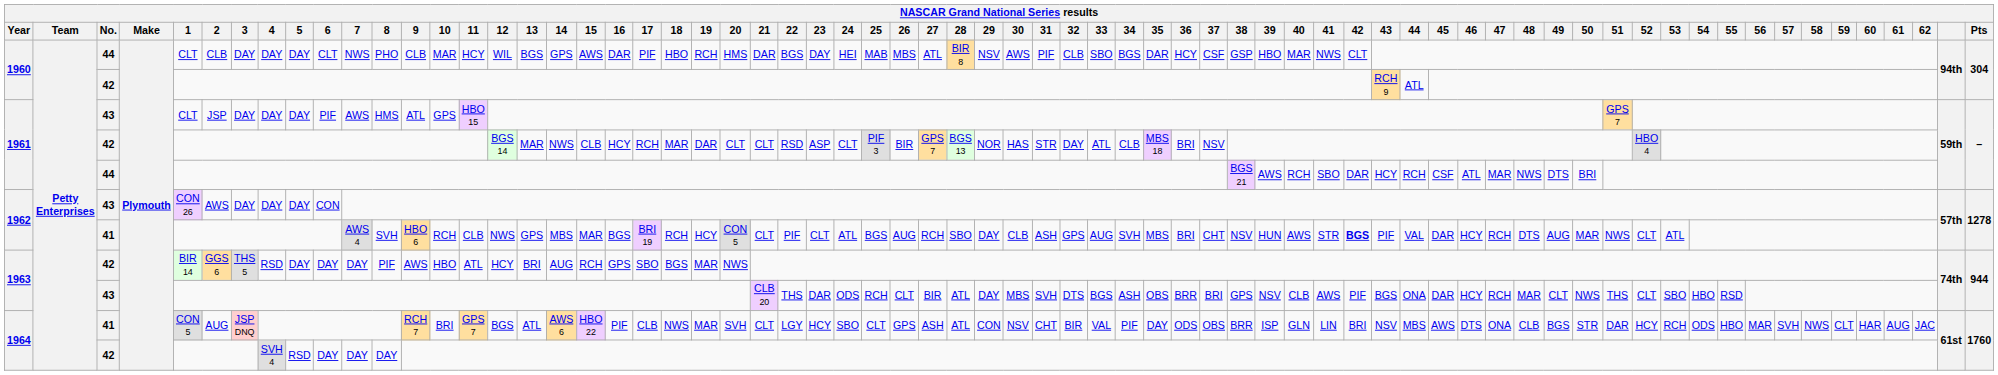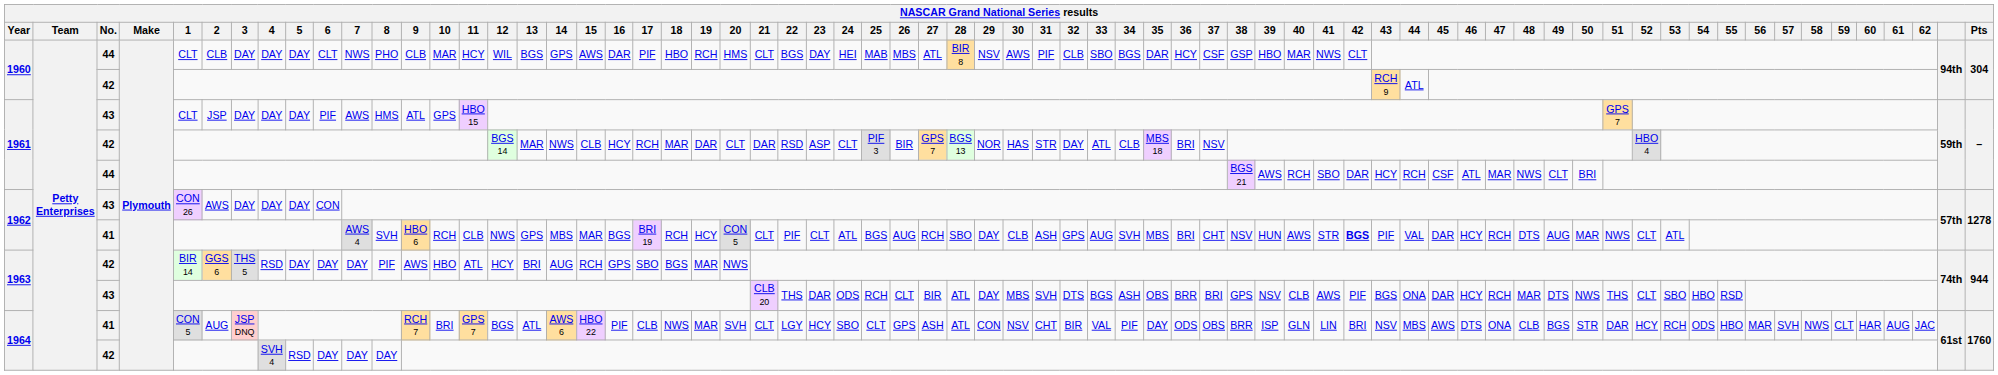1960 / 44 | 21: DAR -> CLT
1961 / 42 | 21: CLT -> DAR
1961 / 44 | 49: DTS -> CLT
1963 / 43 | 49: CLT -> DTS
